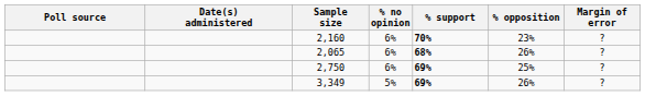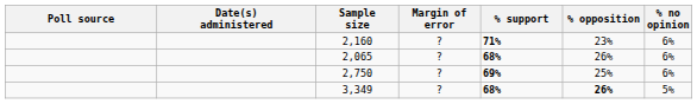columns swapped: Margin of error <-> % no opinion
2,160 | % support: 70% -> 71%
3,349 | % support: 69% -> 68%
3,349 | % opposition: normal -> bold
